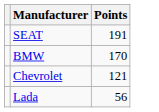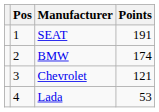+ column: Pos | 1 | 2 | 3 | 4
BMW | Points: 170 -> 174
Lada | Points: 56 -> 53
